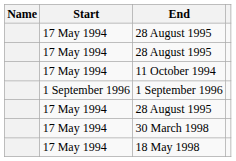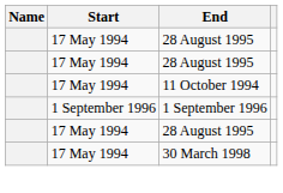- row: 17 May 1994 | 18 May 1998
